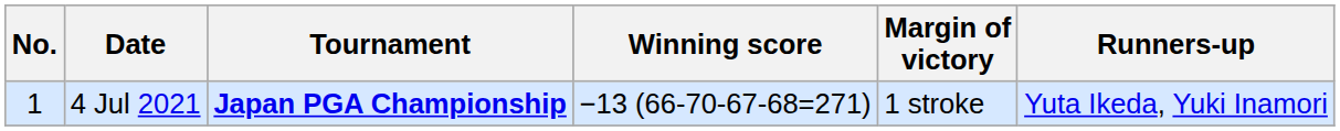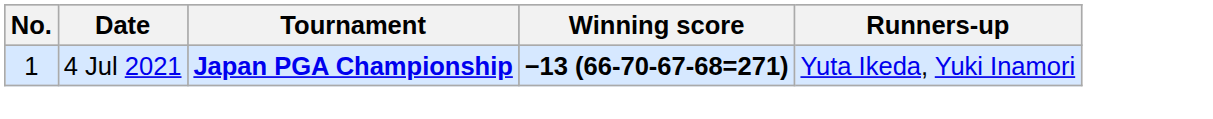- column: Margin of victory | 1 stroke
4 Jul 2021 | Winning score: normal -> bold
